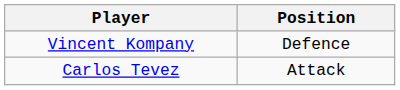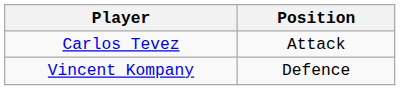rows swapped: Vincent Kompany <-> Carlos Tevez
